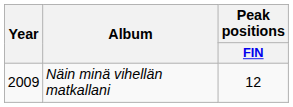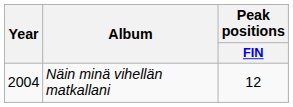Näin minä vihellän matkallani | Year: 2009 -> 2004
